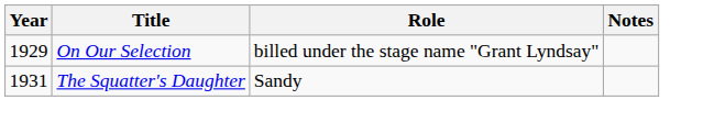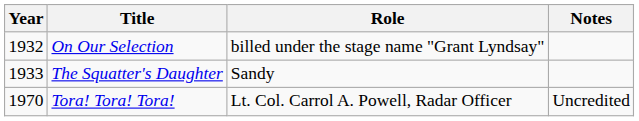On Our Selection | Year: 1929 -> 1932
The Squatter's Daughter | Year: 1931 -> 1933
+ row: 1970 | Tora! Tora! Tora! | Lt. Col. Carrol A. Powell, Radar Officer | Uncredited
